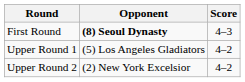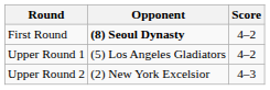First Round | Score: 4–3 -> 4–2
Upper Round 2 | Score: 4–2 -> 4–3
